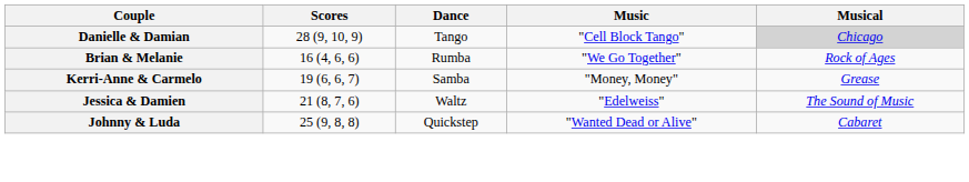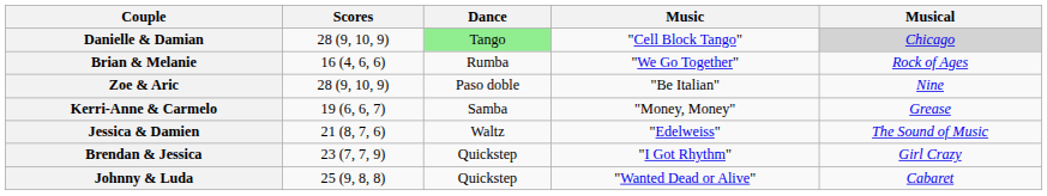Danielle & Damian | Dance: no background -> lightgreen background
+ row: Zoe & Aric | 28 (9, 10, 9) | Paso doble | "Be Italian" | Nine
+ row: Brendan & Jessica | 23 (7, 7, 9) | Quickstep | "I Got Rhythm" | Girl Crazy
